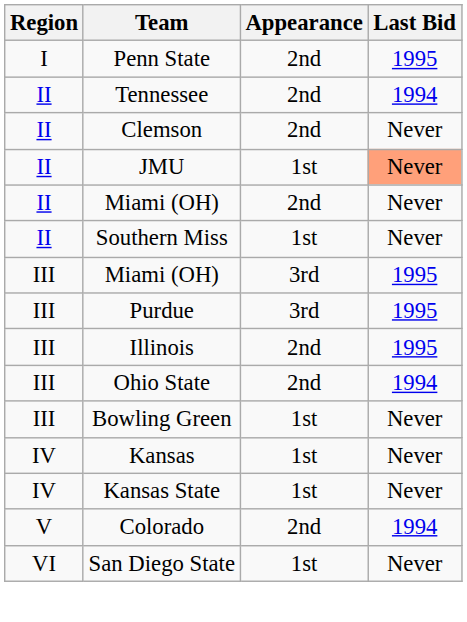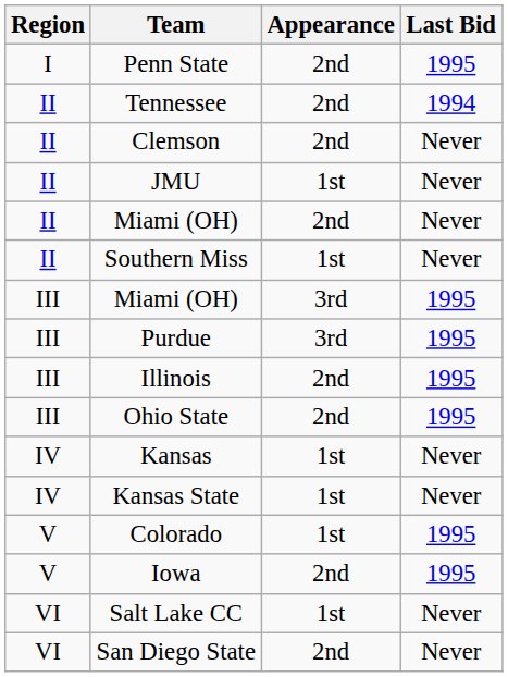JMU | Last Bid: lightsalmon background -> no background
Ohio State | Last Bid: 1994 -> 1995
- row: III | Bowling Green | 1st | Never
Colorado | Appearance: 2nd -> 1st
Colorado | Last Bid: 1994 -> 1995
+ row: V | Iowa | 2nd | 1995
+ row: VI | Salt Lake CC | 1st | Never
San Diego State | Appearance: 1st -> 2nd
